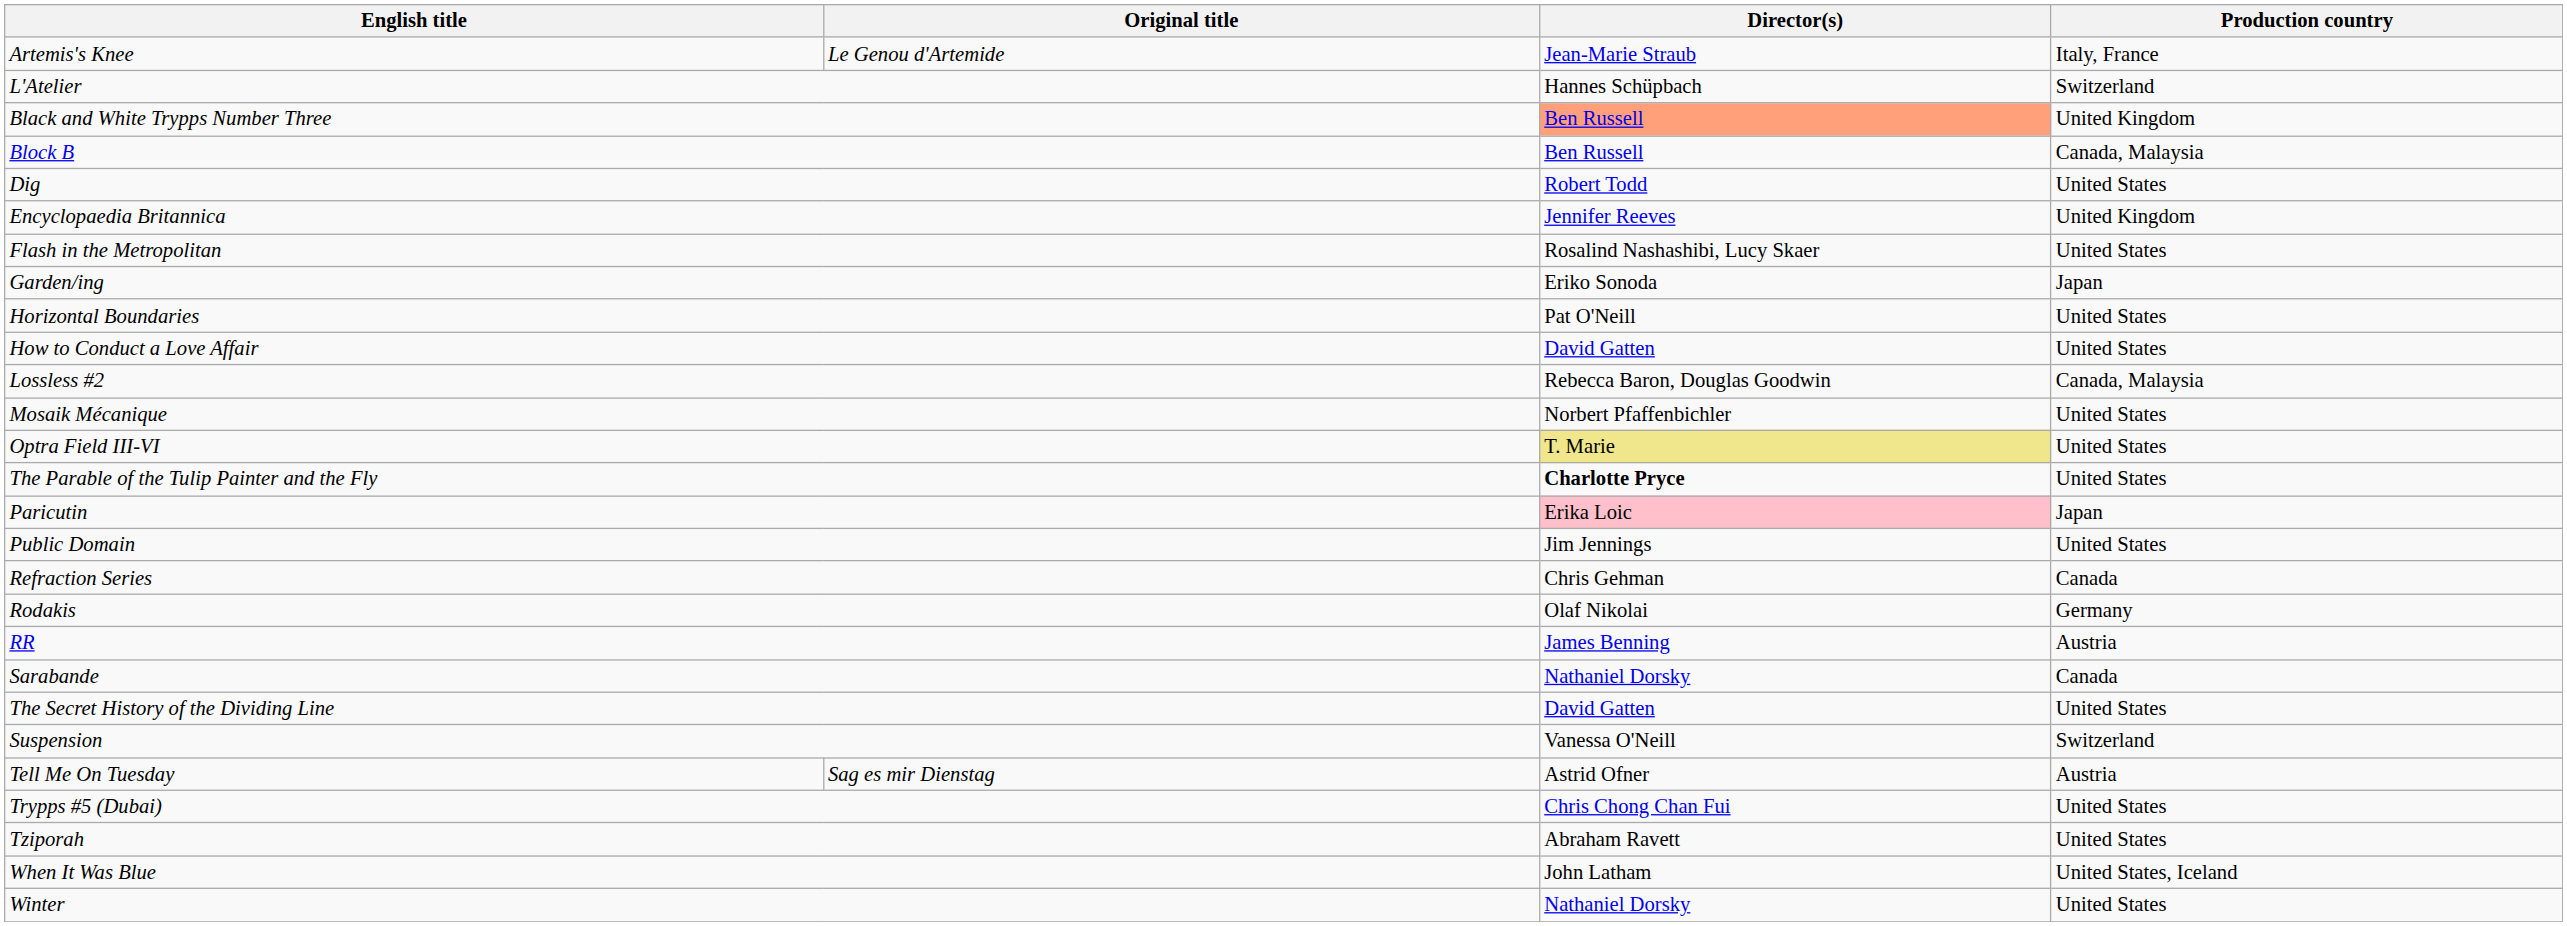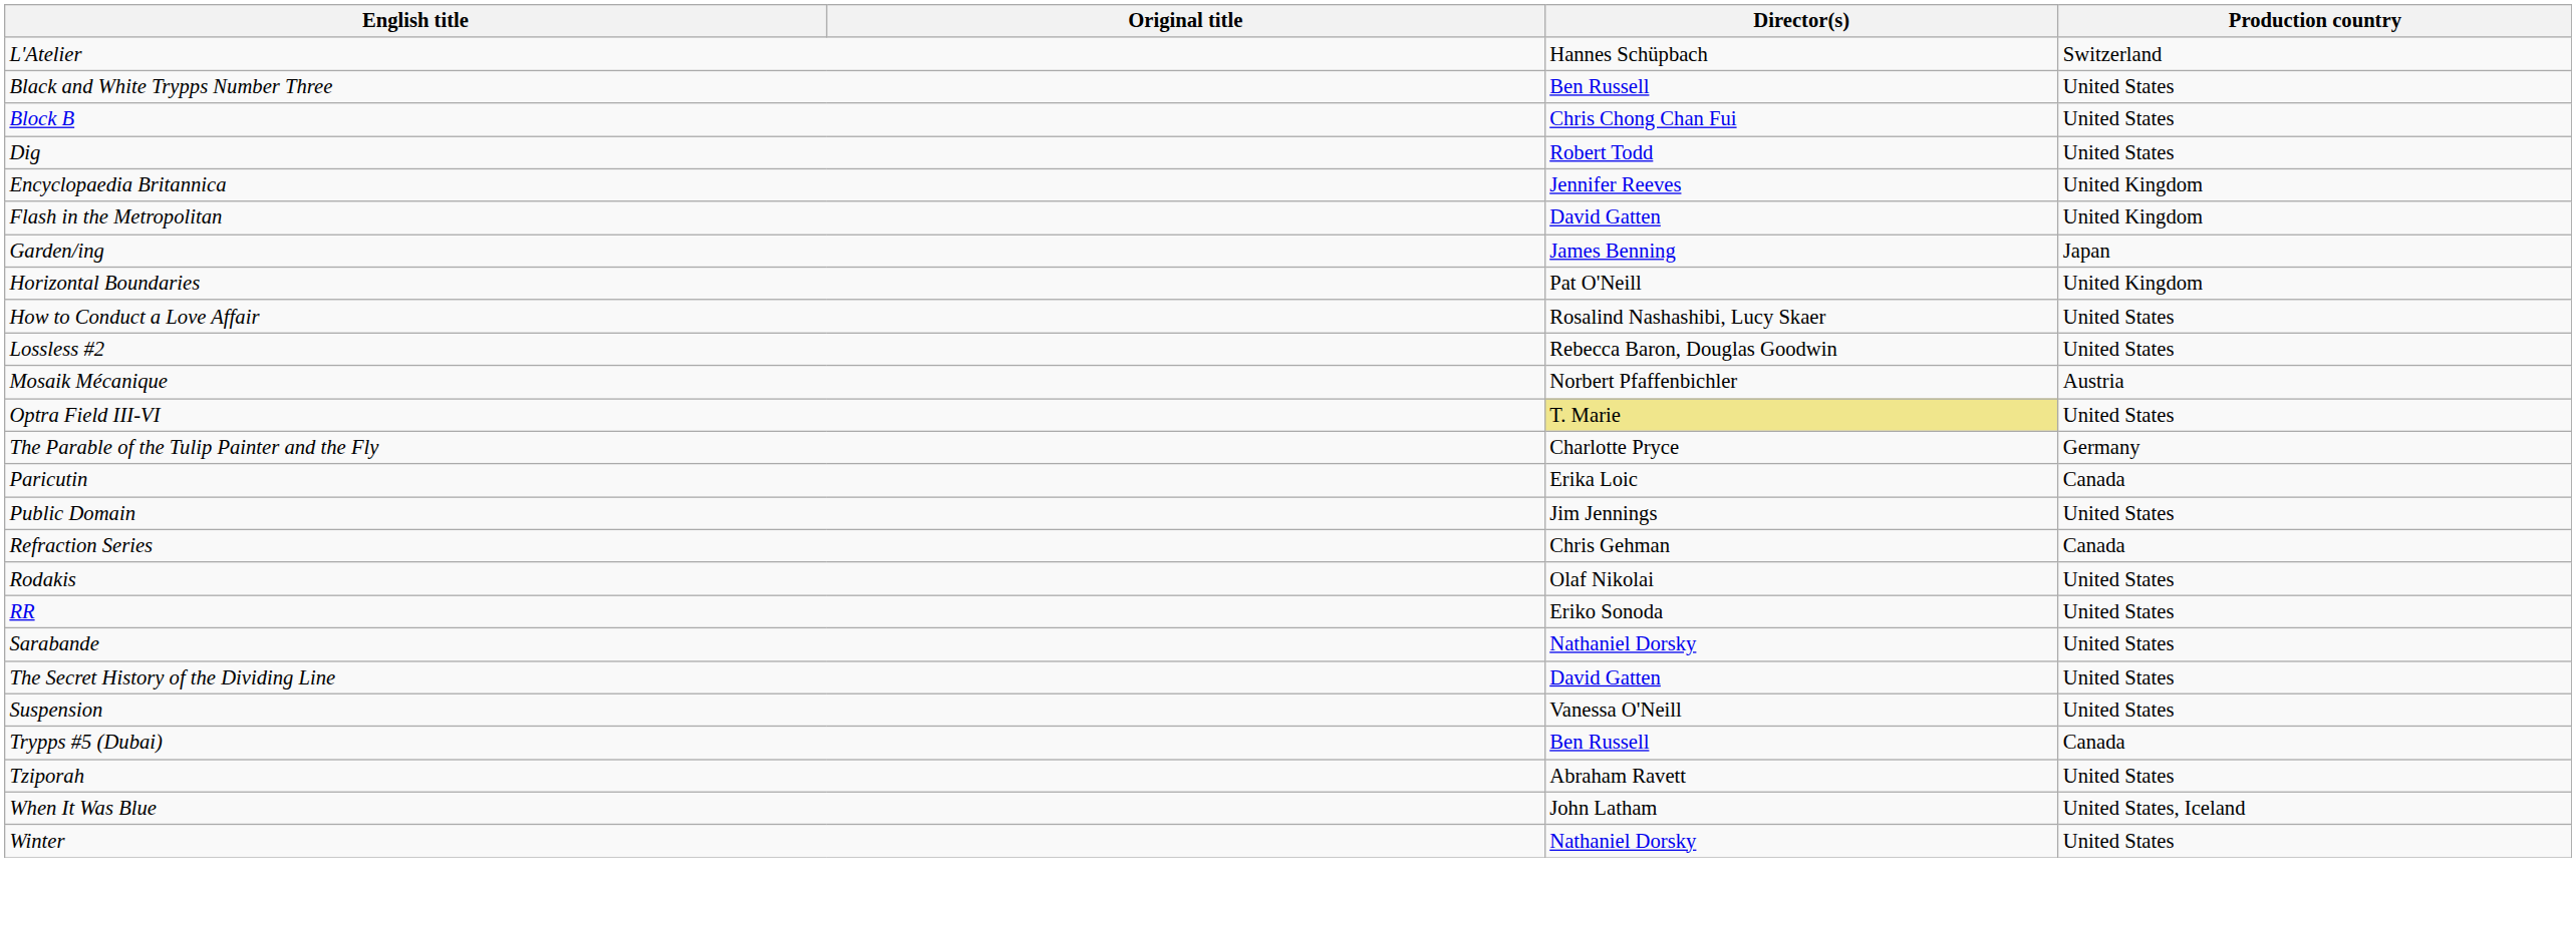- row: Artemis's Knee | Le Genou d'Artemide | Jean-Marie Straub | Italy, France
Black and White Trypps Number Three | Director(s): lightsalmon background -> no background
Black and White Trypps Number Three | Production country: United Kingdom -> United States
Block B | Director(s): Ben Russell -> Chris Chong Chan Fui
Block B | Production country: Canada, Malaysia -> United States
Flash in the Metropolitan | Director(s): Rosalind Nashashibi, Lucy Skaer -> David Gatten
Flash in the Metropolitan | Production country: United States -> United Kingdom
Garden/ing | Director(s): Eriko Sonoda -> James Benning
Horizontal Boundaries | Production country: United States -> United Kingdom
How to Conduct a Love Affair | Director(s): David Gatten -> Rosalind Nashashibi, Lucy Skaer
Lossless #2 | Production country: Canada, Malaysia -> United States
Mosaik Mécanique | Production country: United States -> Austria
The Parable of the Tulip Painter and the Fly | Director(s): bold -> normal
The Parable of the Tulip Painter and the Fly | Production country: United States -> Germany
Paricutin | Director(s): pink background -> no background
Paricutin | Production country: Japan -> Canada
Rodakis | Production country: Germany -> United States
RR | Director(s): James Benning -> Eriko Sonoda
RR | Production country: Austria -> United States
Sarabande | Production country: Canada -> United States
Suspension | Production country: Switzerland -> United States
- row: Tell Me On Tuesday | Sag es mir Dienstag | Astrid Ofner | Austria
Trypps #5 (Dubai) | Director(s): Chris Chong Chan Fui -> Ben Russell
Trypps #5 (Dubai) | Production country: United States -> Canada
